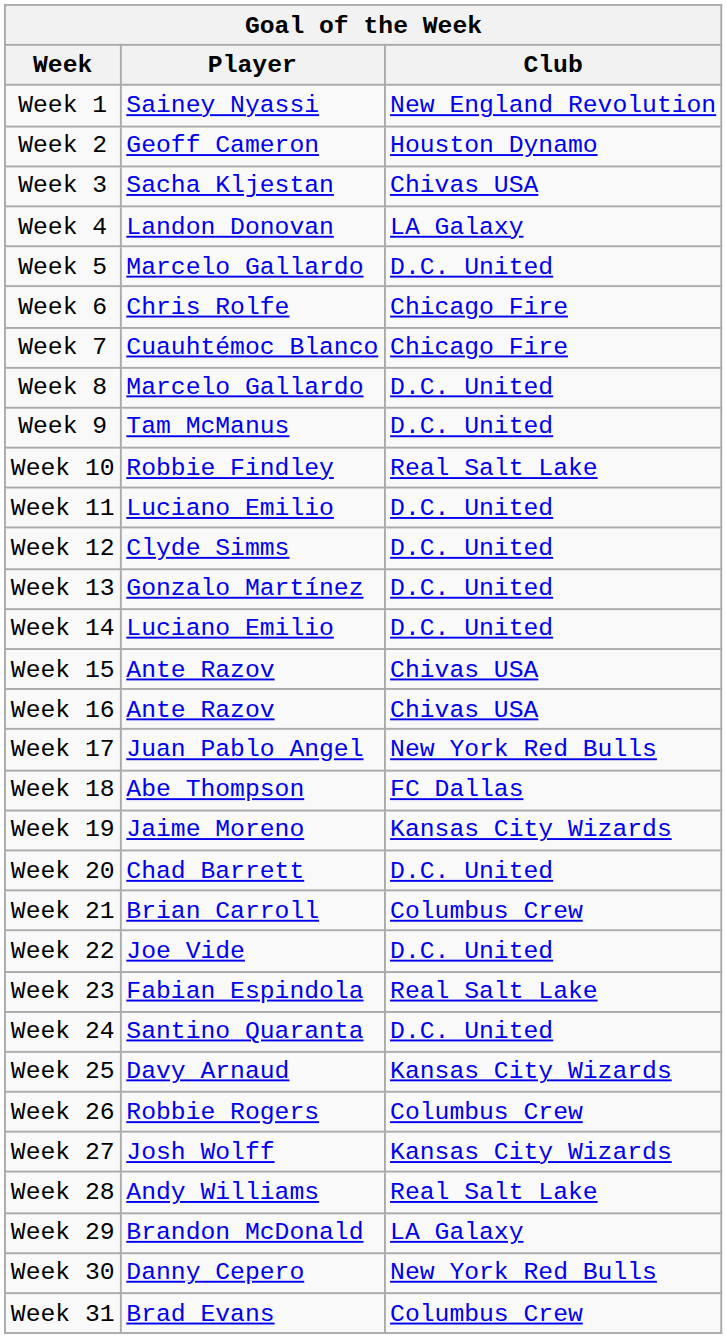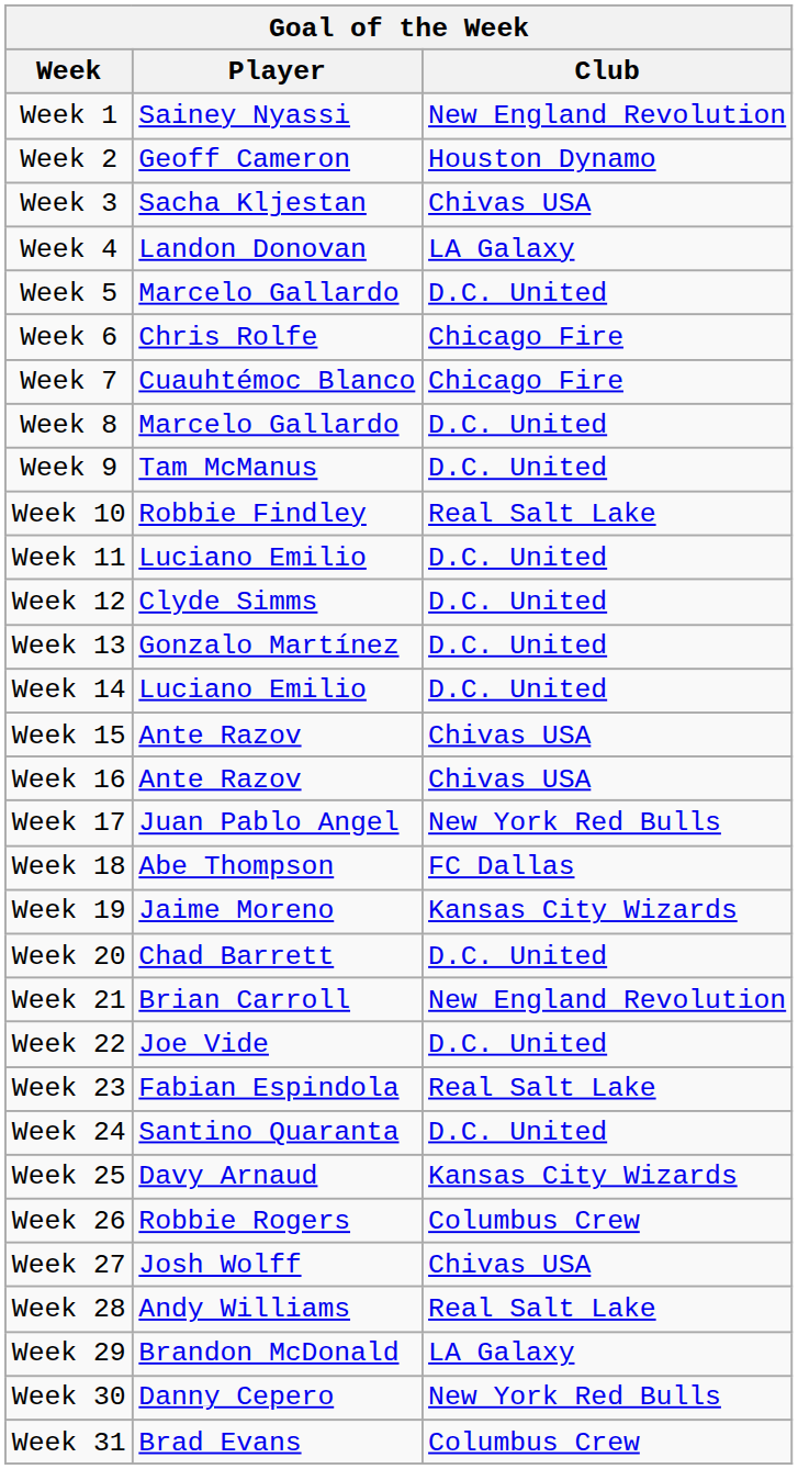Week 21 | Club: Columbus Crew -> New England Revolution
Week 27 | Club: Kansas City Wizards -> Chivas USA
